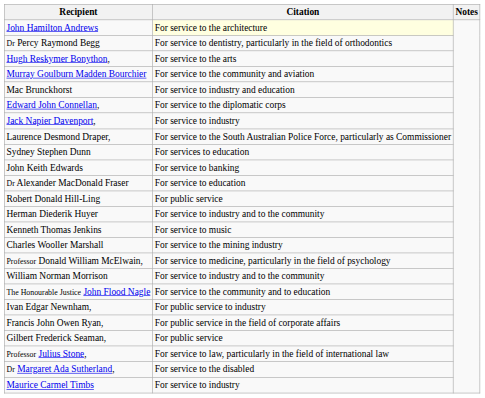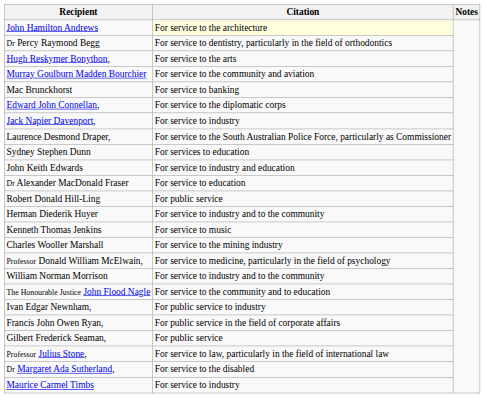Mac Brunckhorst | Citation: For service to industry and education -> For service to banking
John Keith Edwards | Citation: For service to banking -> For service to industry and education
